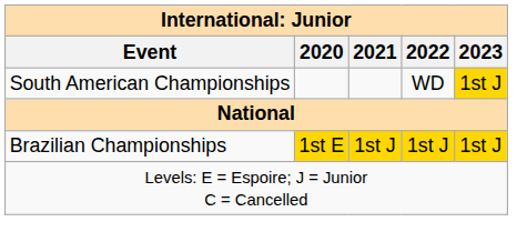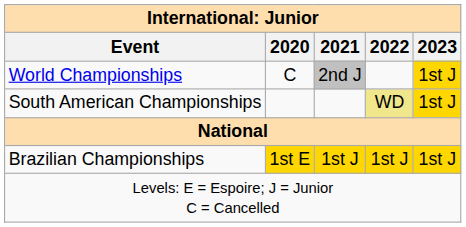+ row: World Championships | C | 2nd J | 1st J
South American Championships | 2022: no background -> khaki background
